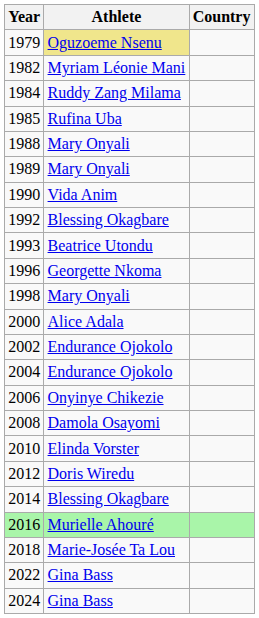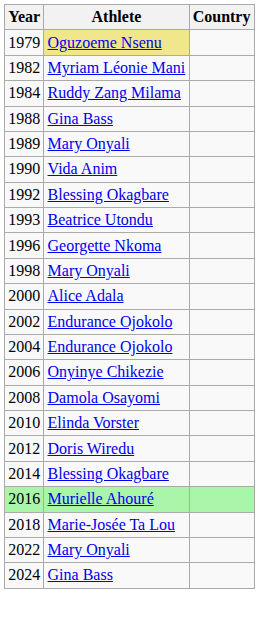- row: 1985 | Rufina Uba
1988 | Athlete: Mary Onyali -> Gina Bass
2022 | Athlete: Gina Bass -> Mary Onyali
